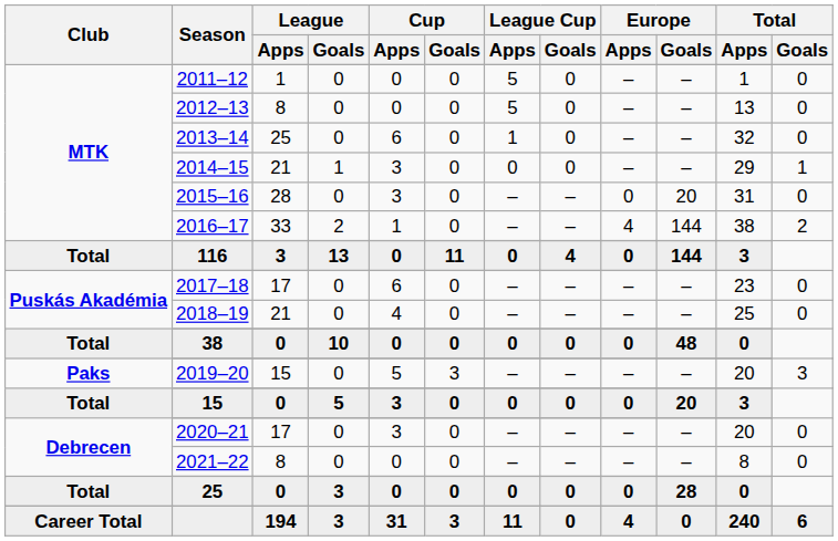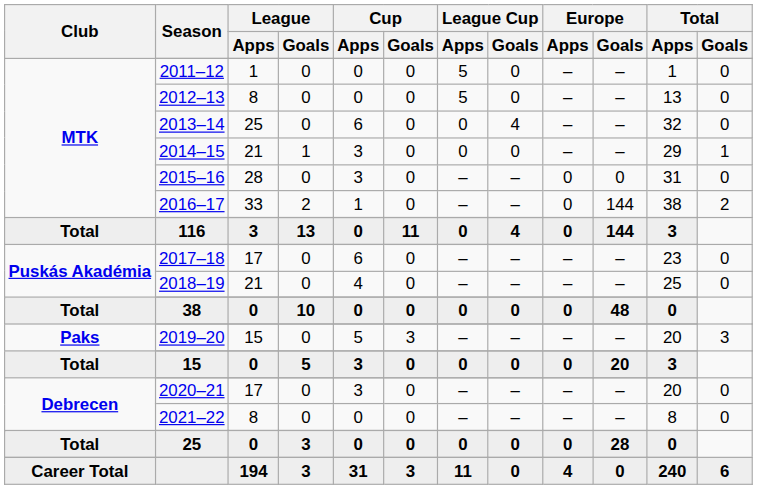2013–14 | League Cup / Apps: 1 -> 0
2013–14 | League Cup / Goals: 0 -> 4
2015–16 | Europe / Goals: 20 -> 0
2016–17 | Europe / Apps: 4 -> 0
